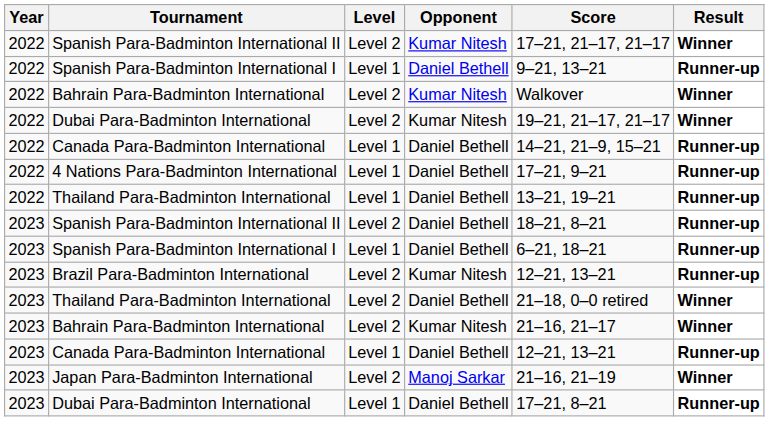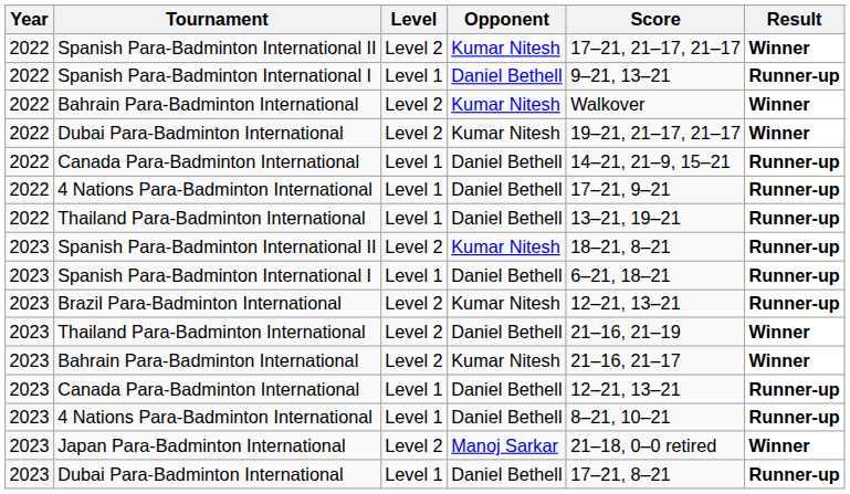2023 / Spanish Para-Badminton International II | Opponent: Daniel Bethell -> Kumar Nitesh
2023 / Thailand Para-Badminton International | Score: 21–18, 0–0 retired -> 21–16, 21–19
+ row: 2023 | 4 Nations Para-Badminton International | Level 1 | Daniel Bethell | 8–21, 10–21 | Runner-up
Japan Para-Badminton International | Score: 21–16, 21–19 -> 21–18, 0–0 retired
